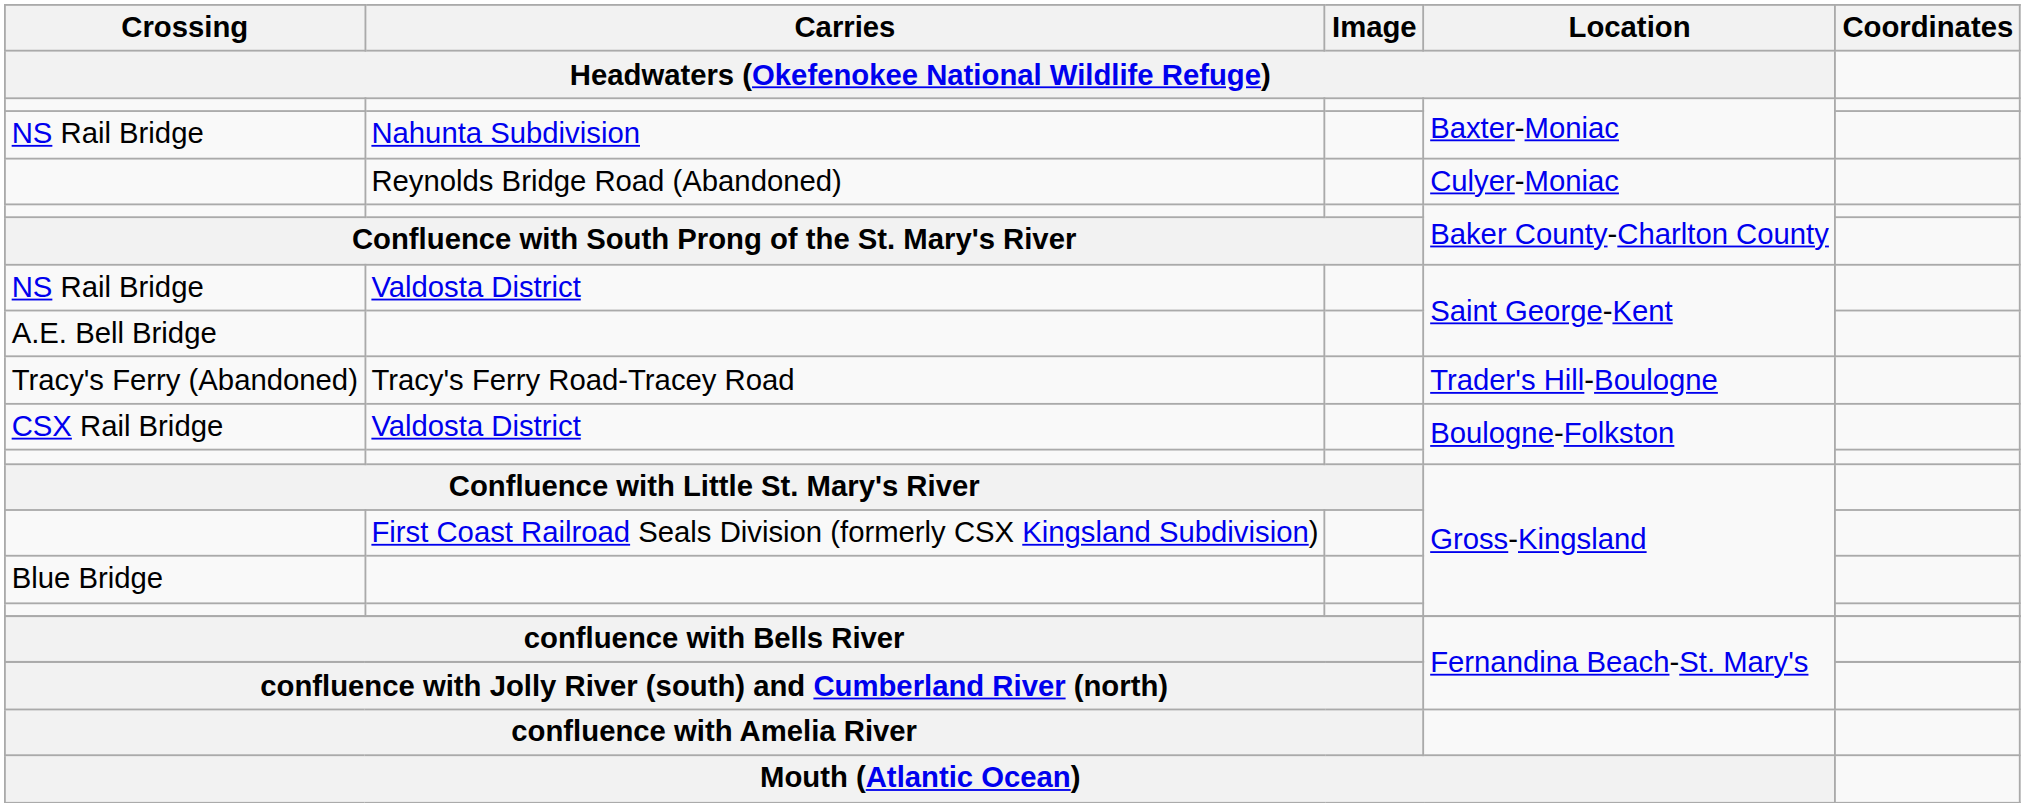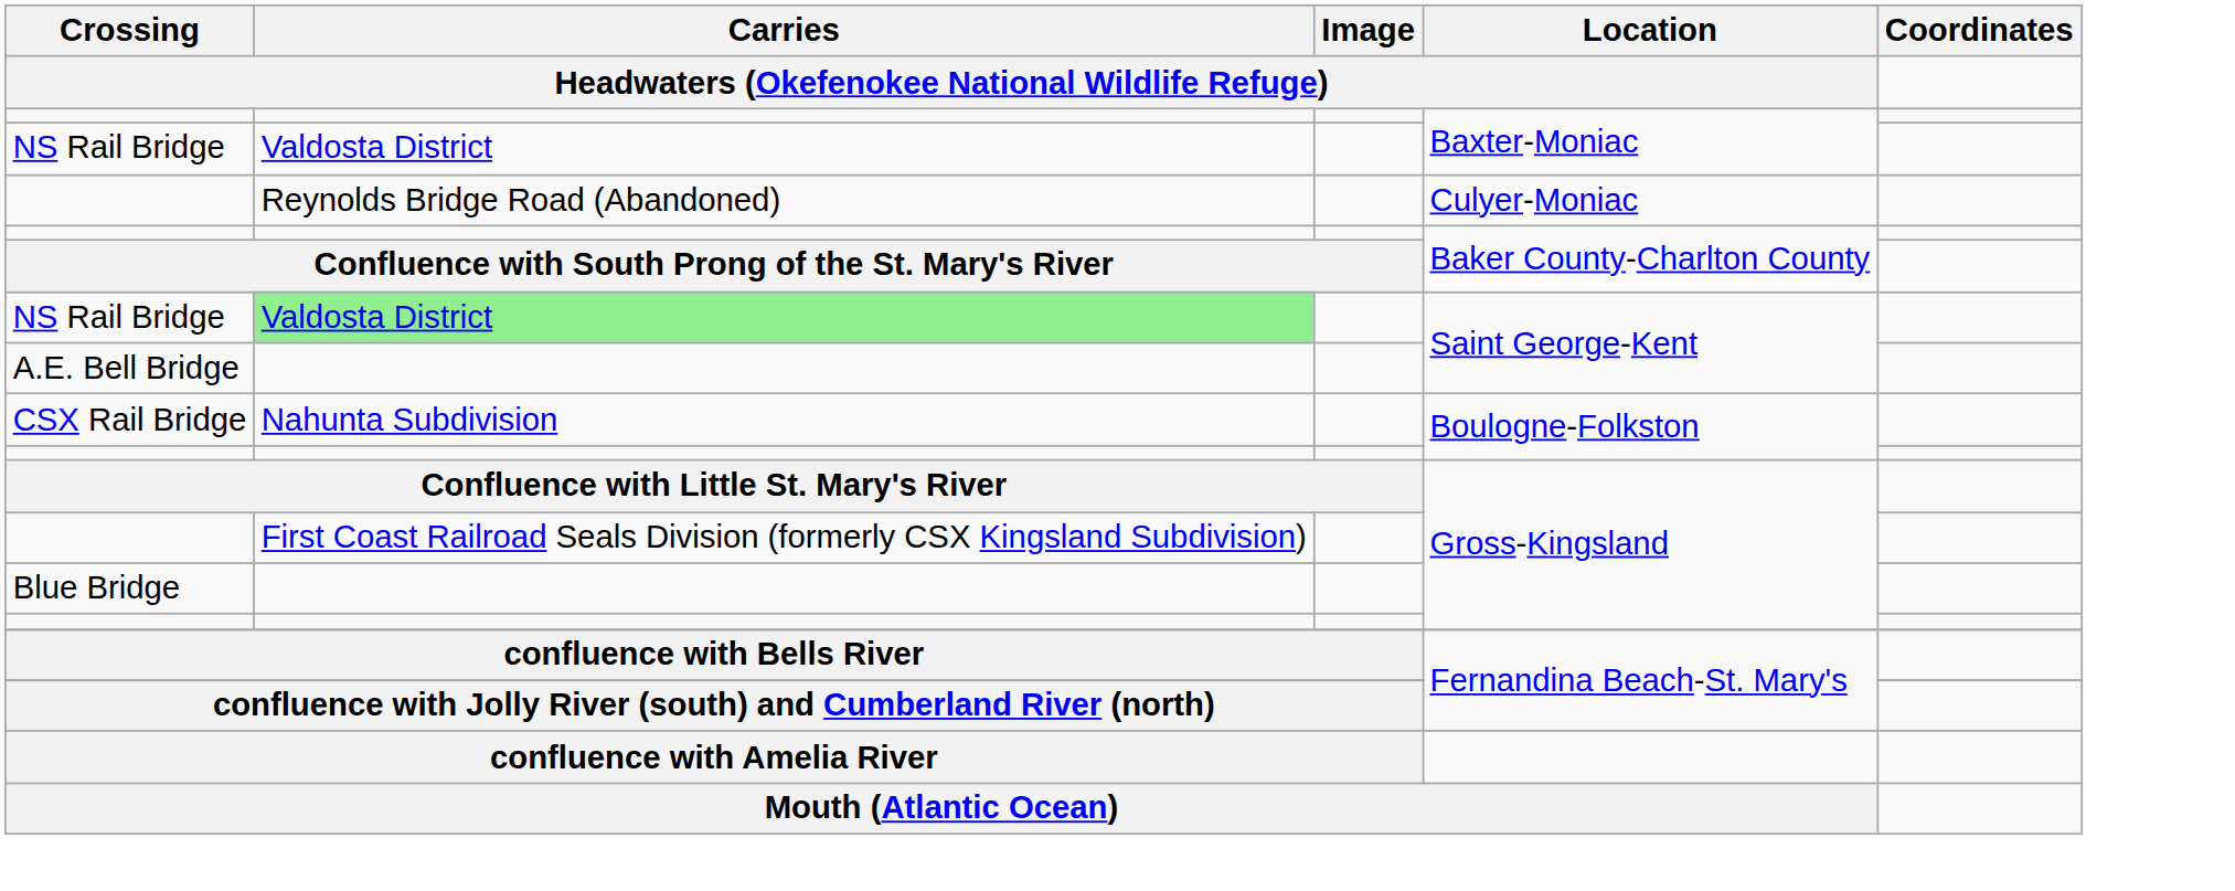NS Rail Bridge / Baxter-Moniac | Carries: Nahunta Subdivision -> Valdosta District
NS Rail Bridge / Saint George-Kent | Carries: no background -> lightgreen background
- row: Tracy's Ferry (Abandoned) | Tracy's Ferry Road-Tracey Road | Trader's Hill-Boulogne
CSX Rail Bridge | Carries: Valdosta District -> Nahunta Subdivision
